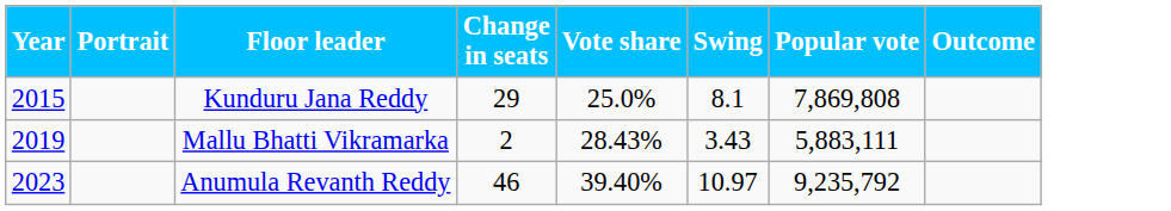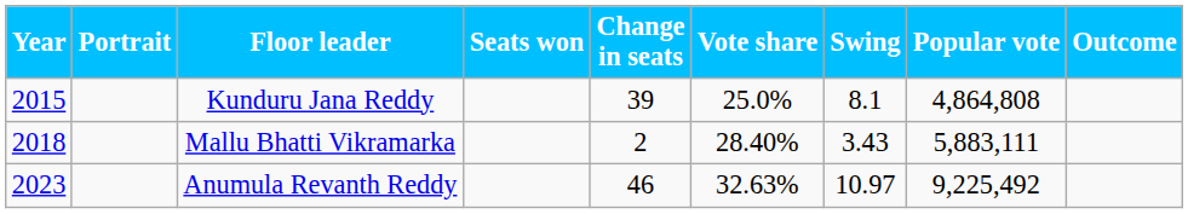+ column: Seats won
Kunduru Jana Reddy | Change in seats: 29 -> 39
Kunduru Jana Reddy | Popular vote: 7,869,808 -> 4,864,808
Mallu Bhatti Vikramarka | Year: 2019 -> 2018
Mallu Bhatti Vikramarka | Vote share: 28.43% -> 28.40%
Anumula Revanth Reddy | Vote share: 39.40% -> 32.63%
Anumula Revanth Reddy | Popular vote: 9,235,792 -> 9,225,492
